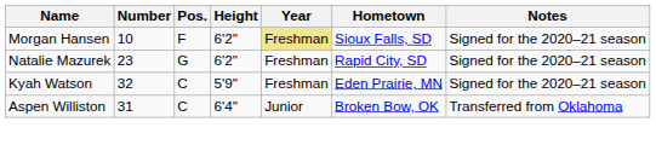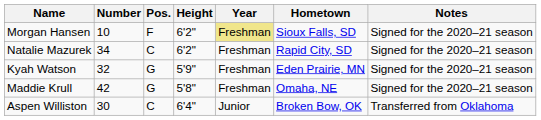Natalie Mazurek | Number: 23 -> 34
Natalie Mazurek | Pos.: G -> C
Kyah Watson | Pos.: C -> G
+ row: Maddie Krull | 42 | G | 5'8" | Freshman | Omaha, NE | Signed for the 2020–21 season
Aspen Williston | Number: 31 -> 30
